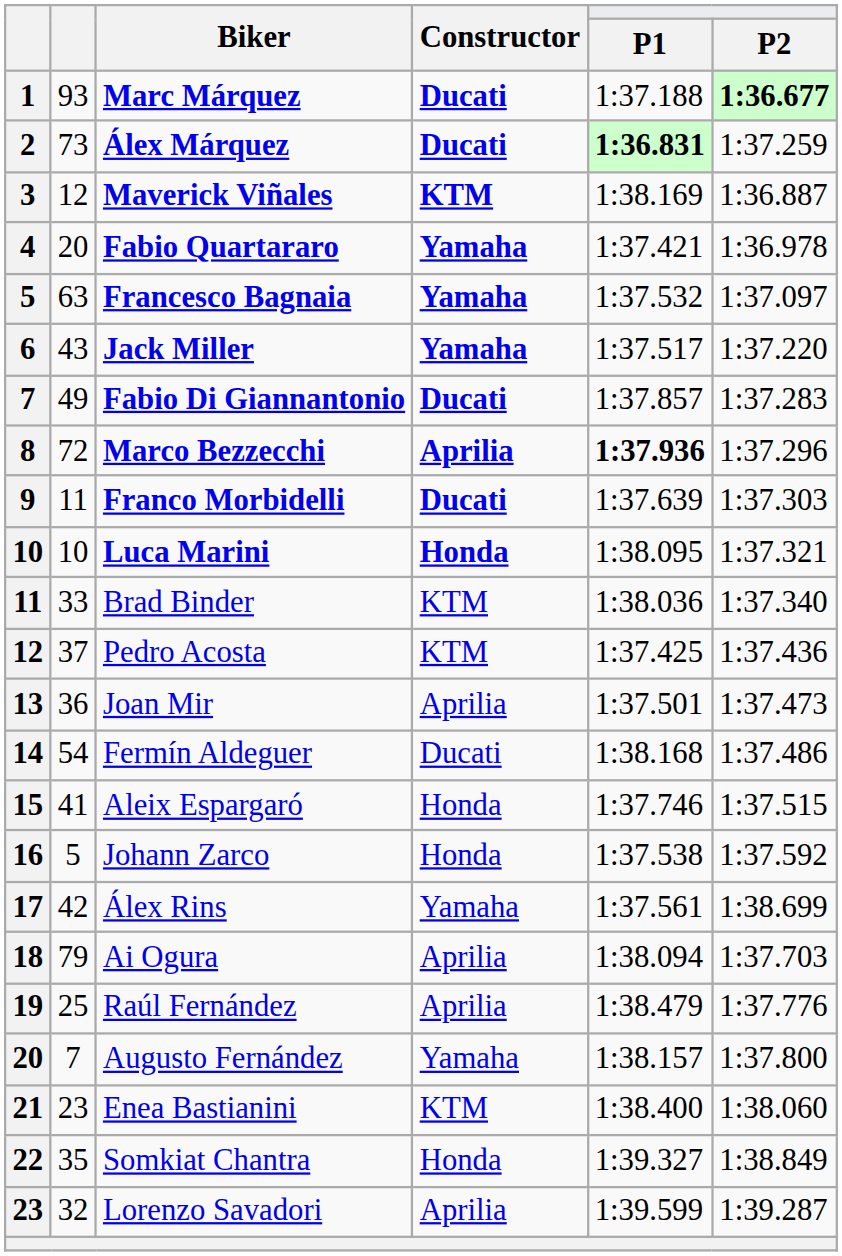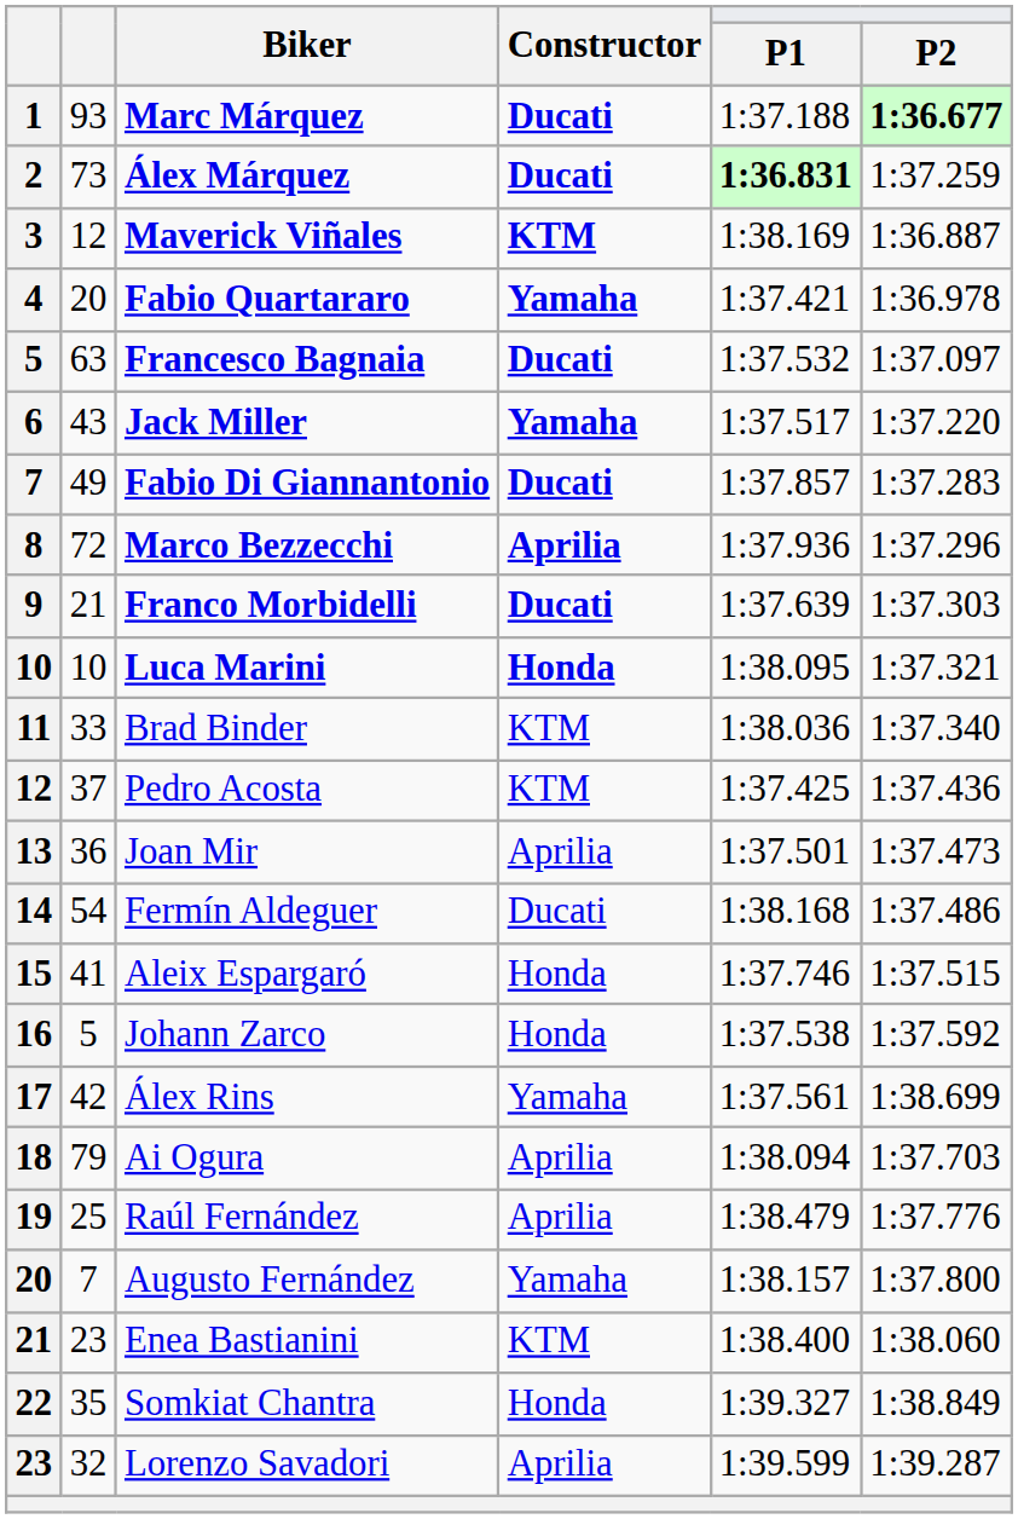Francesco Bagnaia | Constructor: Yamaha -> Ducati
Marco Bezzecchi | P1: bold -> normal
Franco Morbidelli | column 2: 11 -> 21
